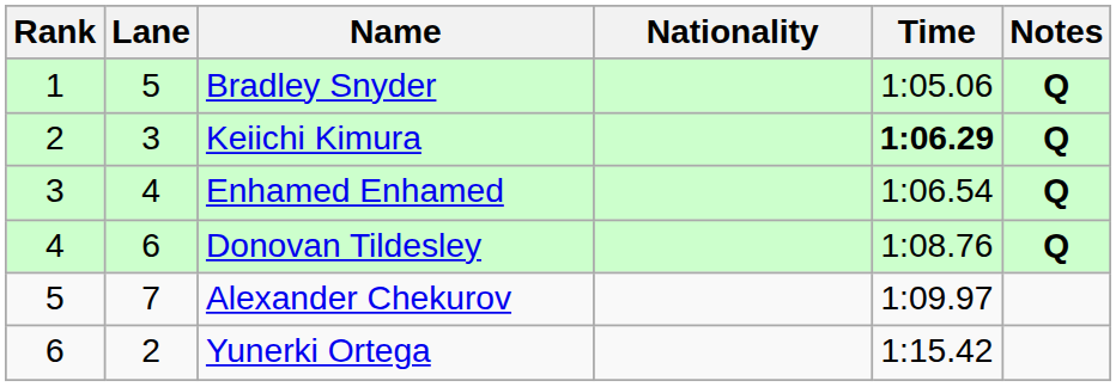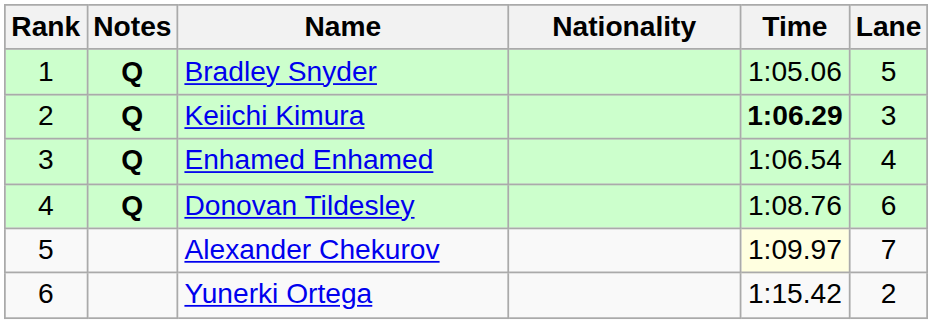columns swapped: Lane <-> Notes
Alexander Chekurov | Time: no background -> lightyellow background
